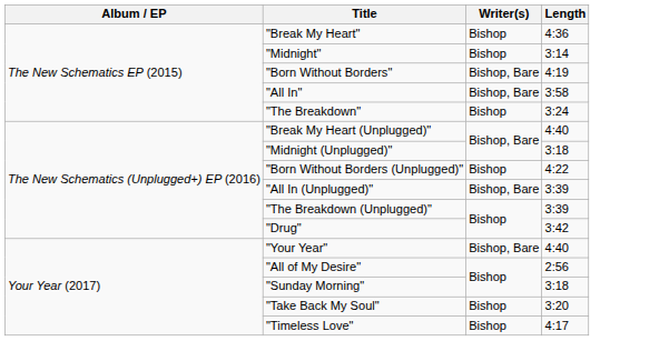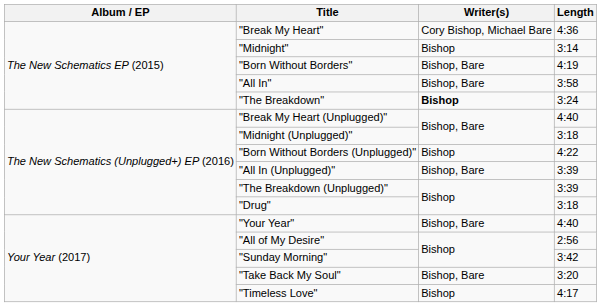"Break My Heart" | Writer(s): Bishop -> Cory Bishop, Michael Bare
"The Breakdown" | Writer(s): normal -> bold
"Drug" | Length: 3:42 -> 3:18
"Sunday Morning" | Length: 3:18 -> 3:42
"Take Back My Soul" | Writer(s): Bishop -> Bishop, Bare
